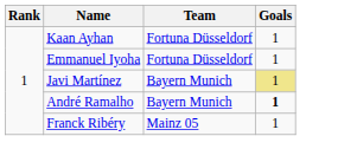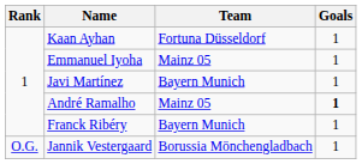Emmanuel Iyoha | Team: Fortuna Düsseldorf -> Mainz 05
Javi Martínez | Goals: khaki background -> no background
André Ramalho | Team: Bayern Munich -> Mainz 05
Franck Ribéry | Team: Mainz 05 -> Bayern Munich
+ row: O.G. | Jannik Vestergaard | Borussia Mönchengladbach | 1
